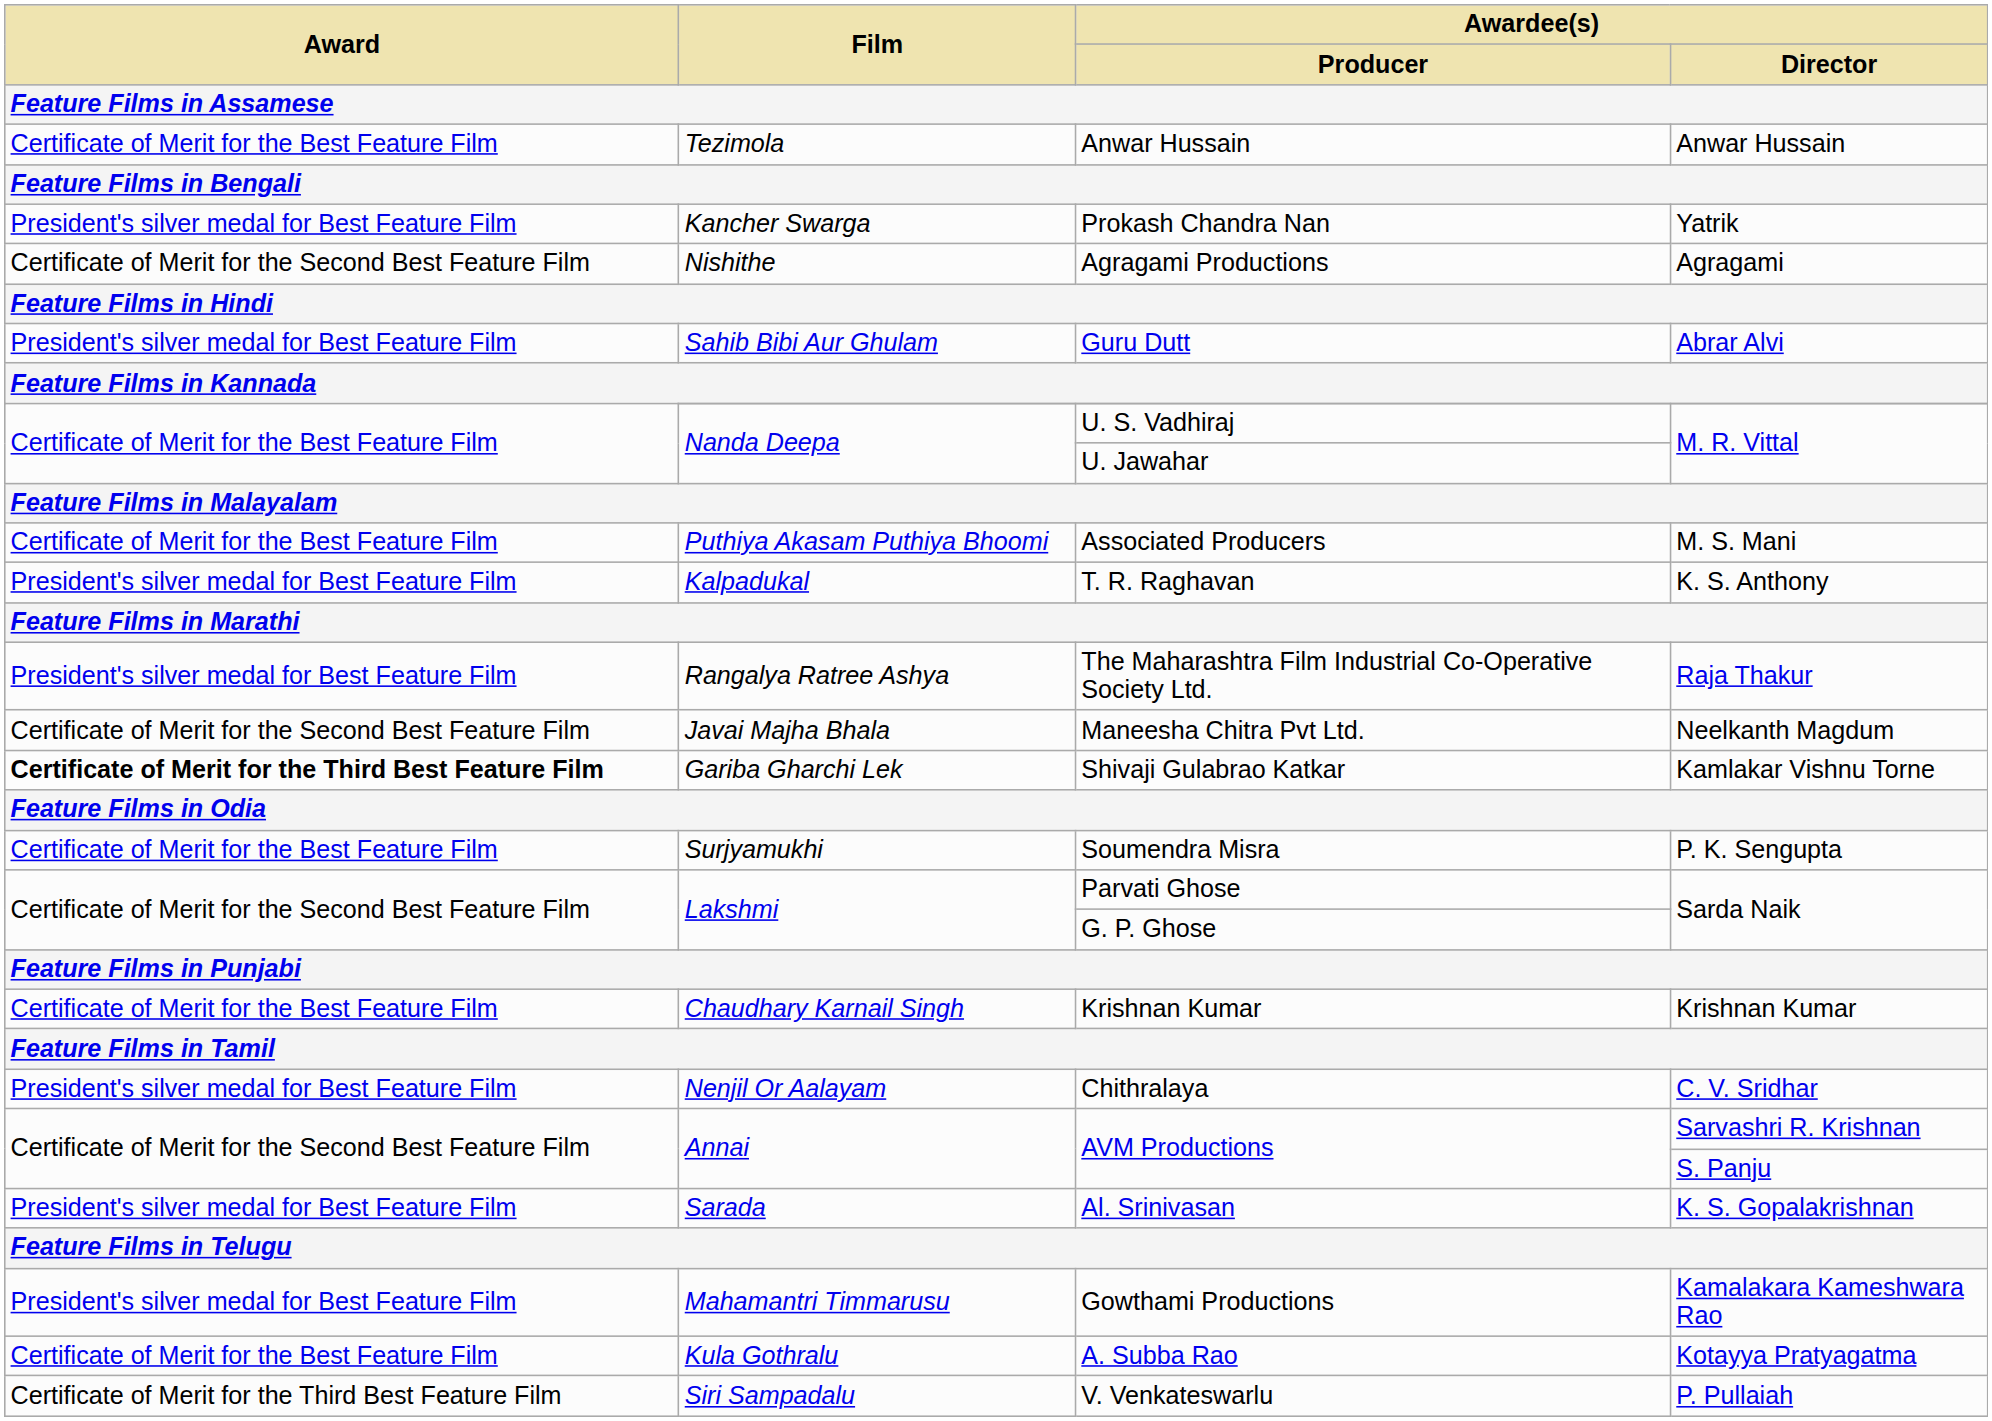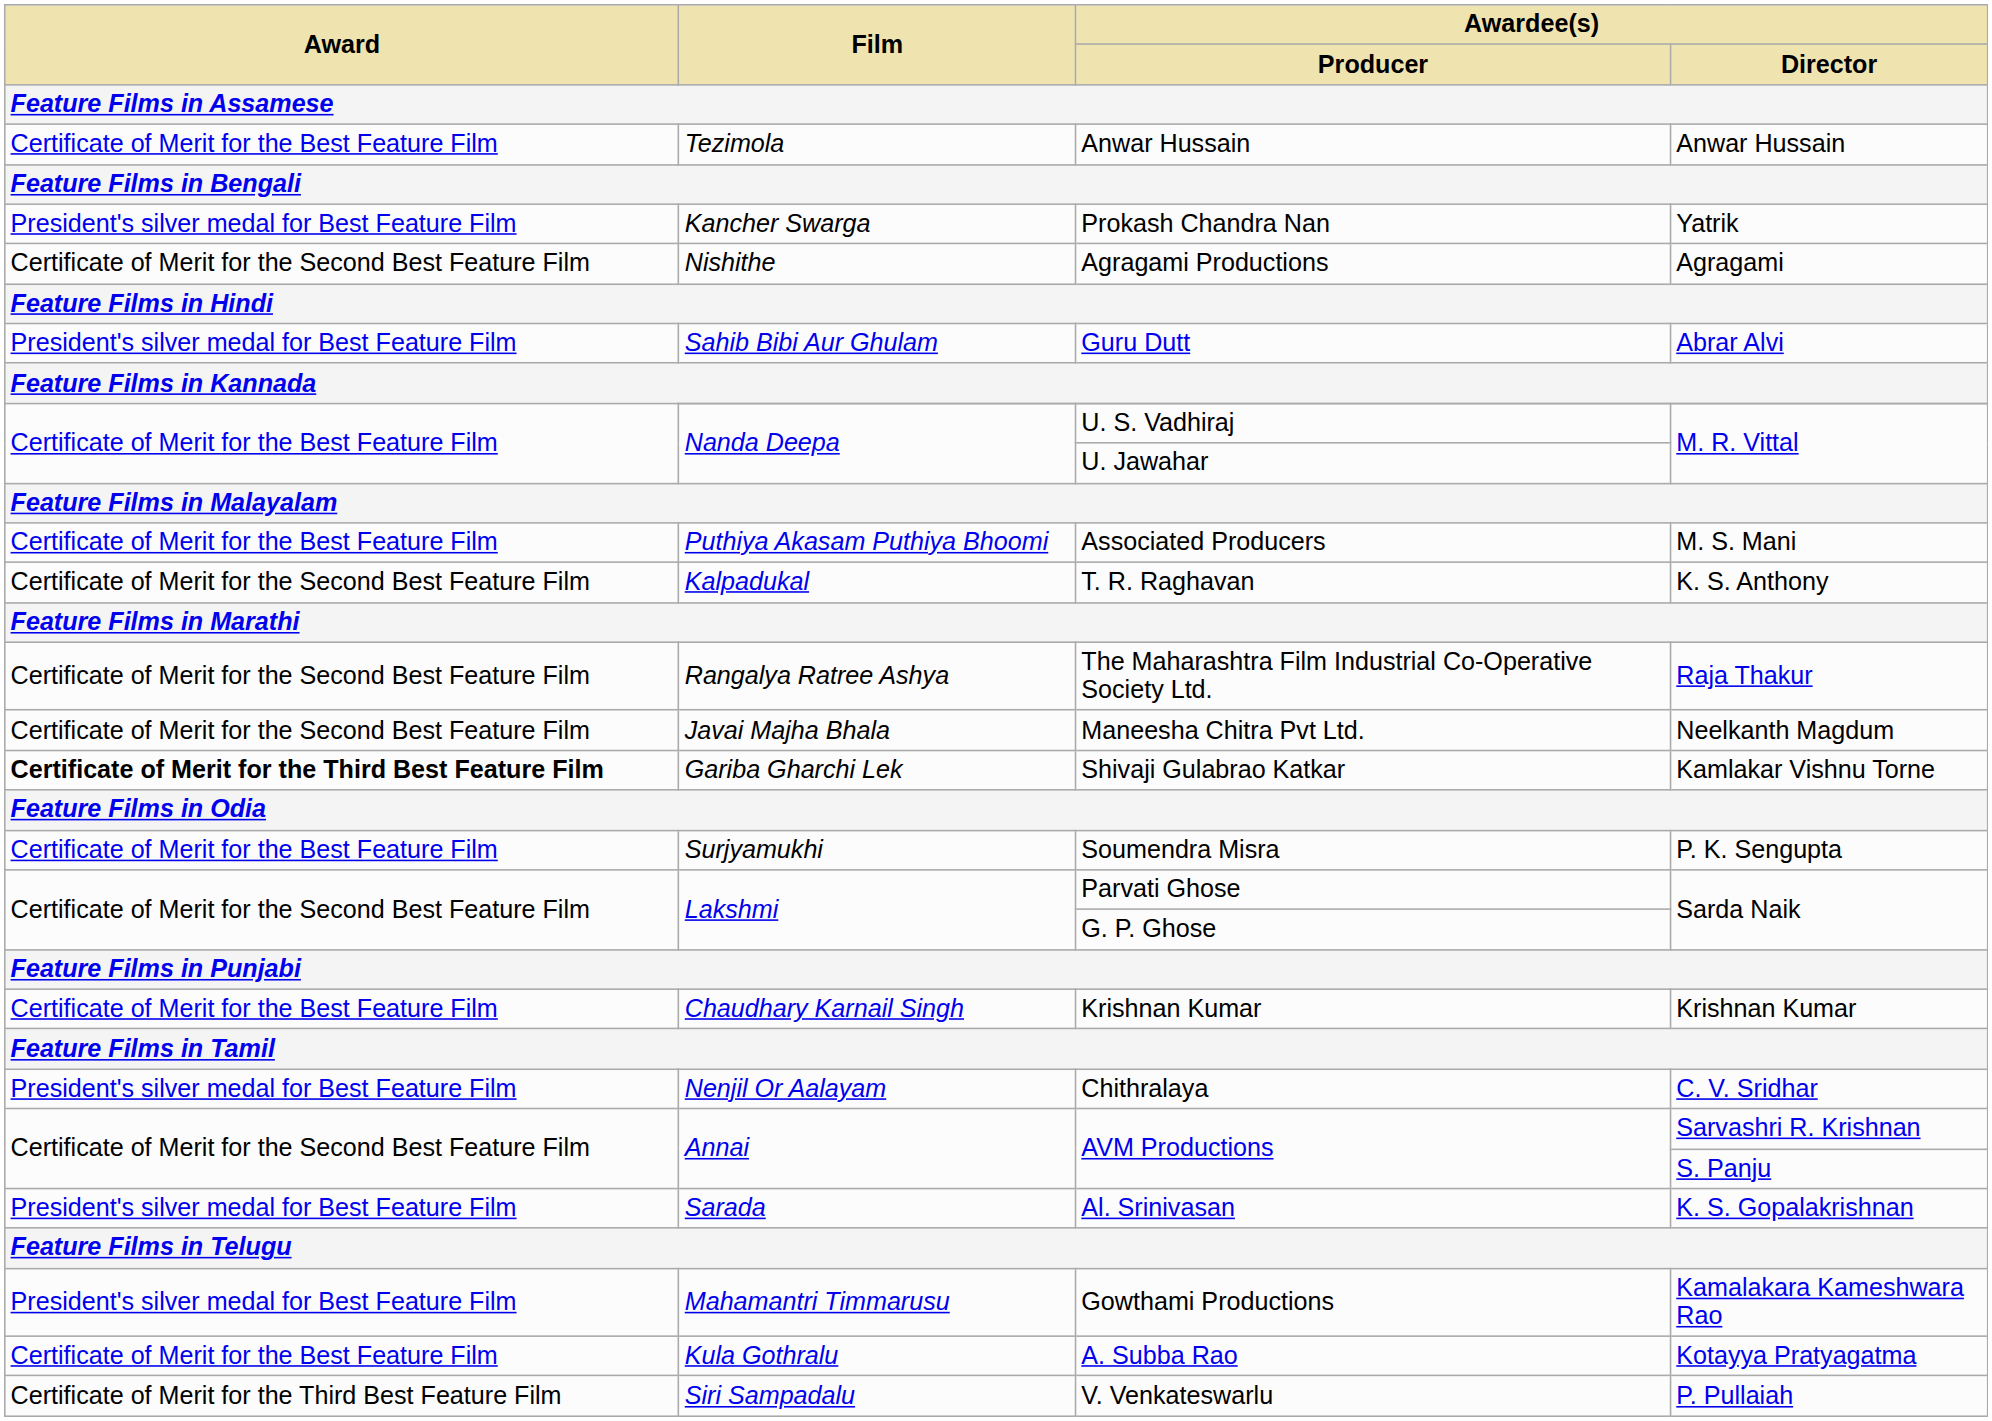T. R. Raghavan | Award: President's silver medal for Best Feature Film -> Certificate of Merit for the Second Best Feature Film
The Maharashtra Film Industrial Co-Operative Society Ltd. | Award: President's silver medal for Best Feature Film -> Certificate of Merit for the Second Best Feature Film
